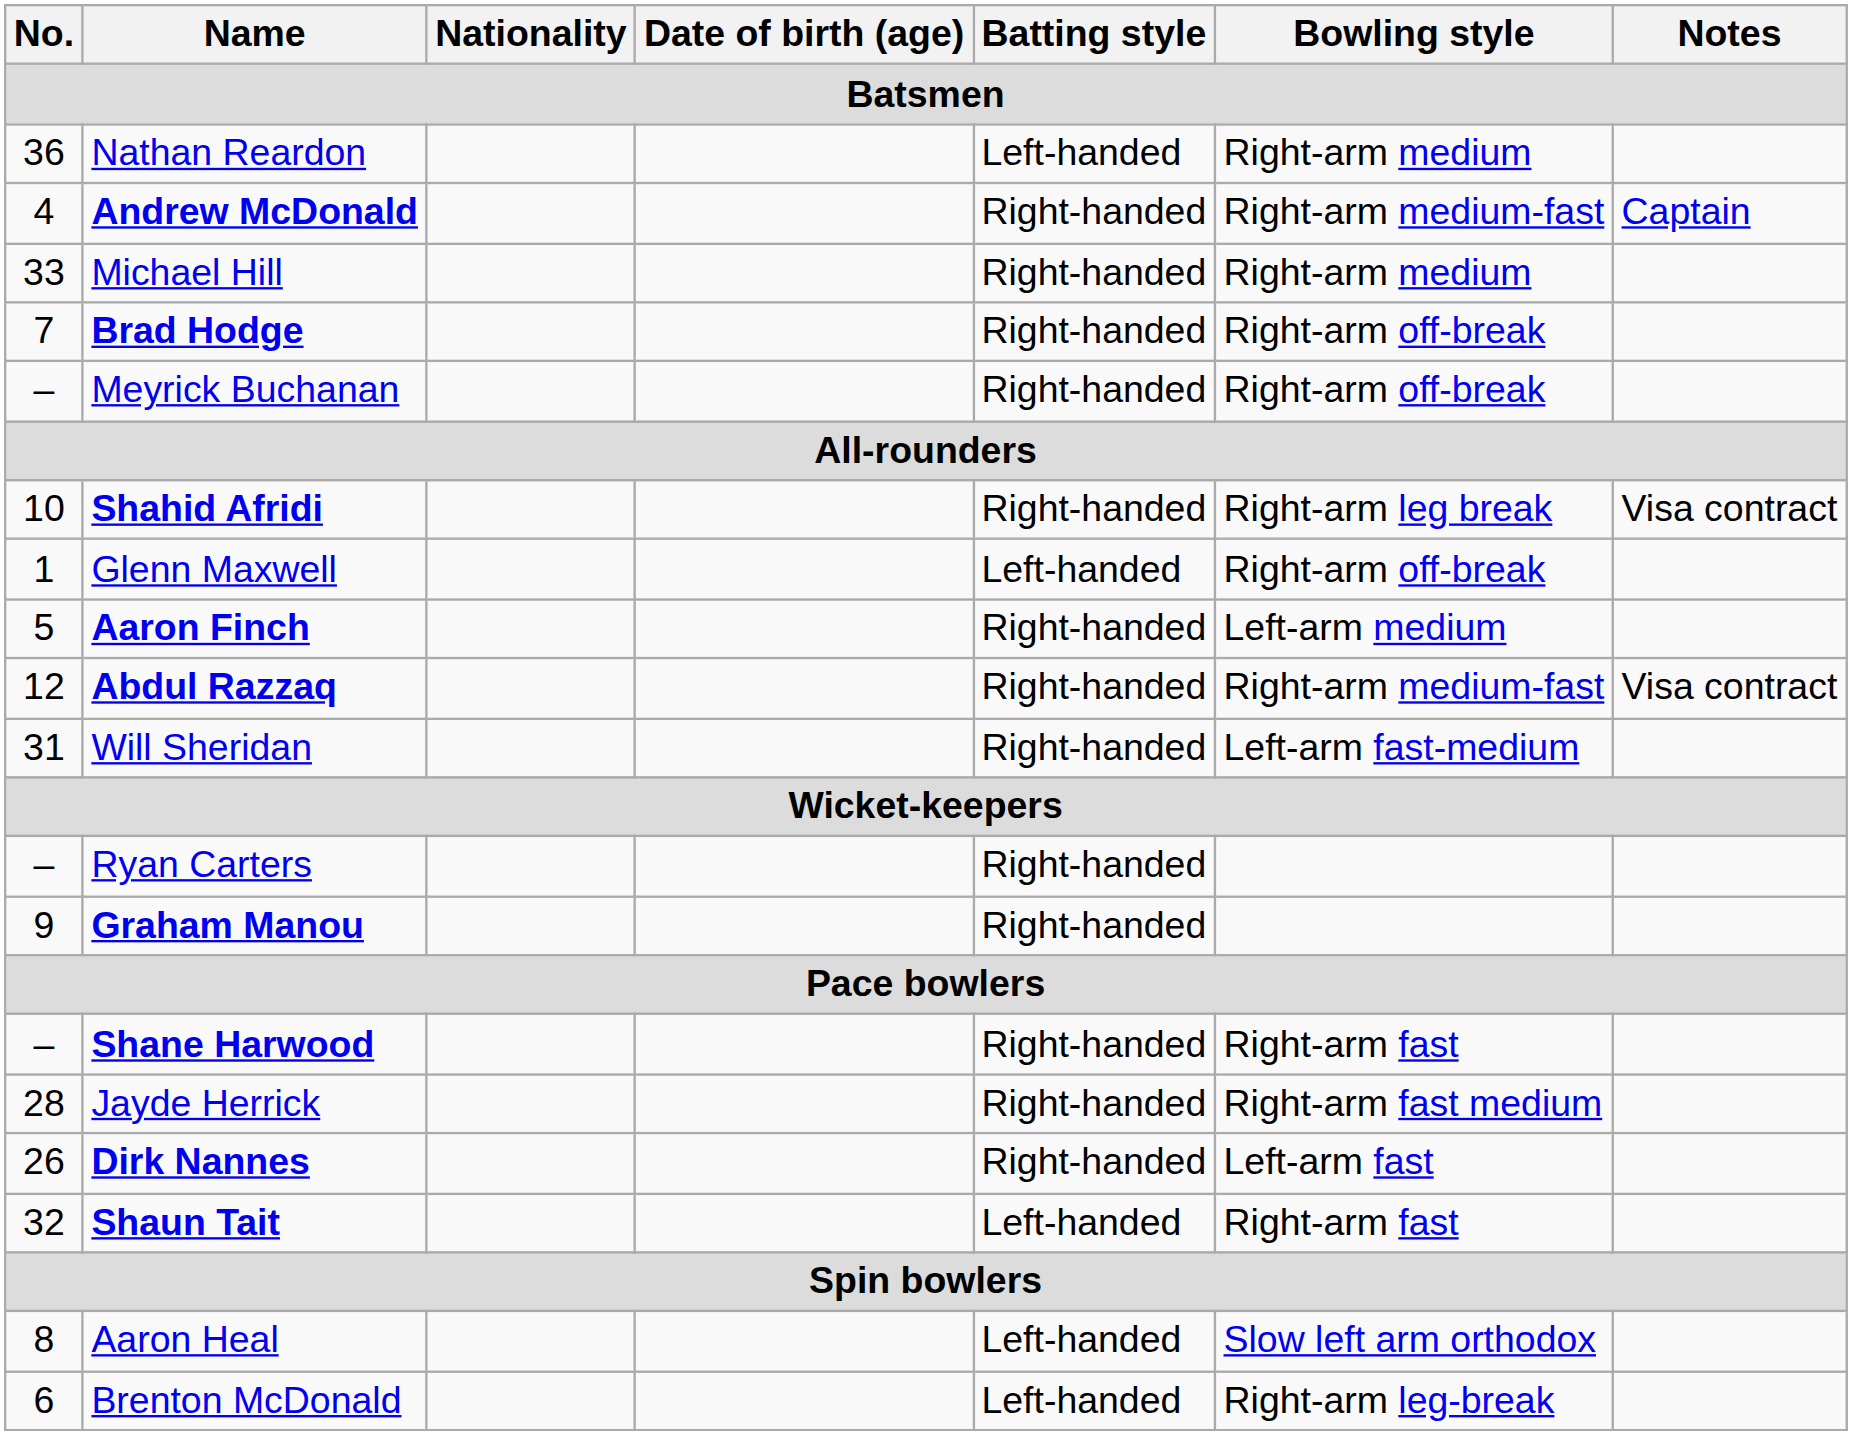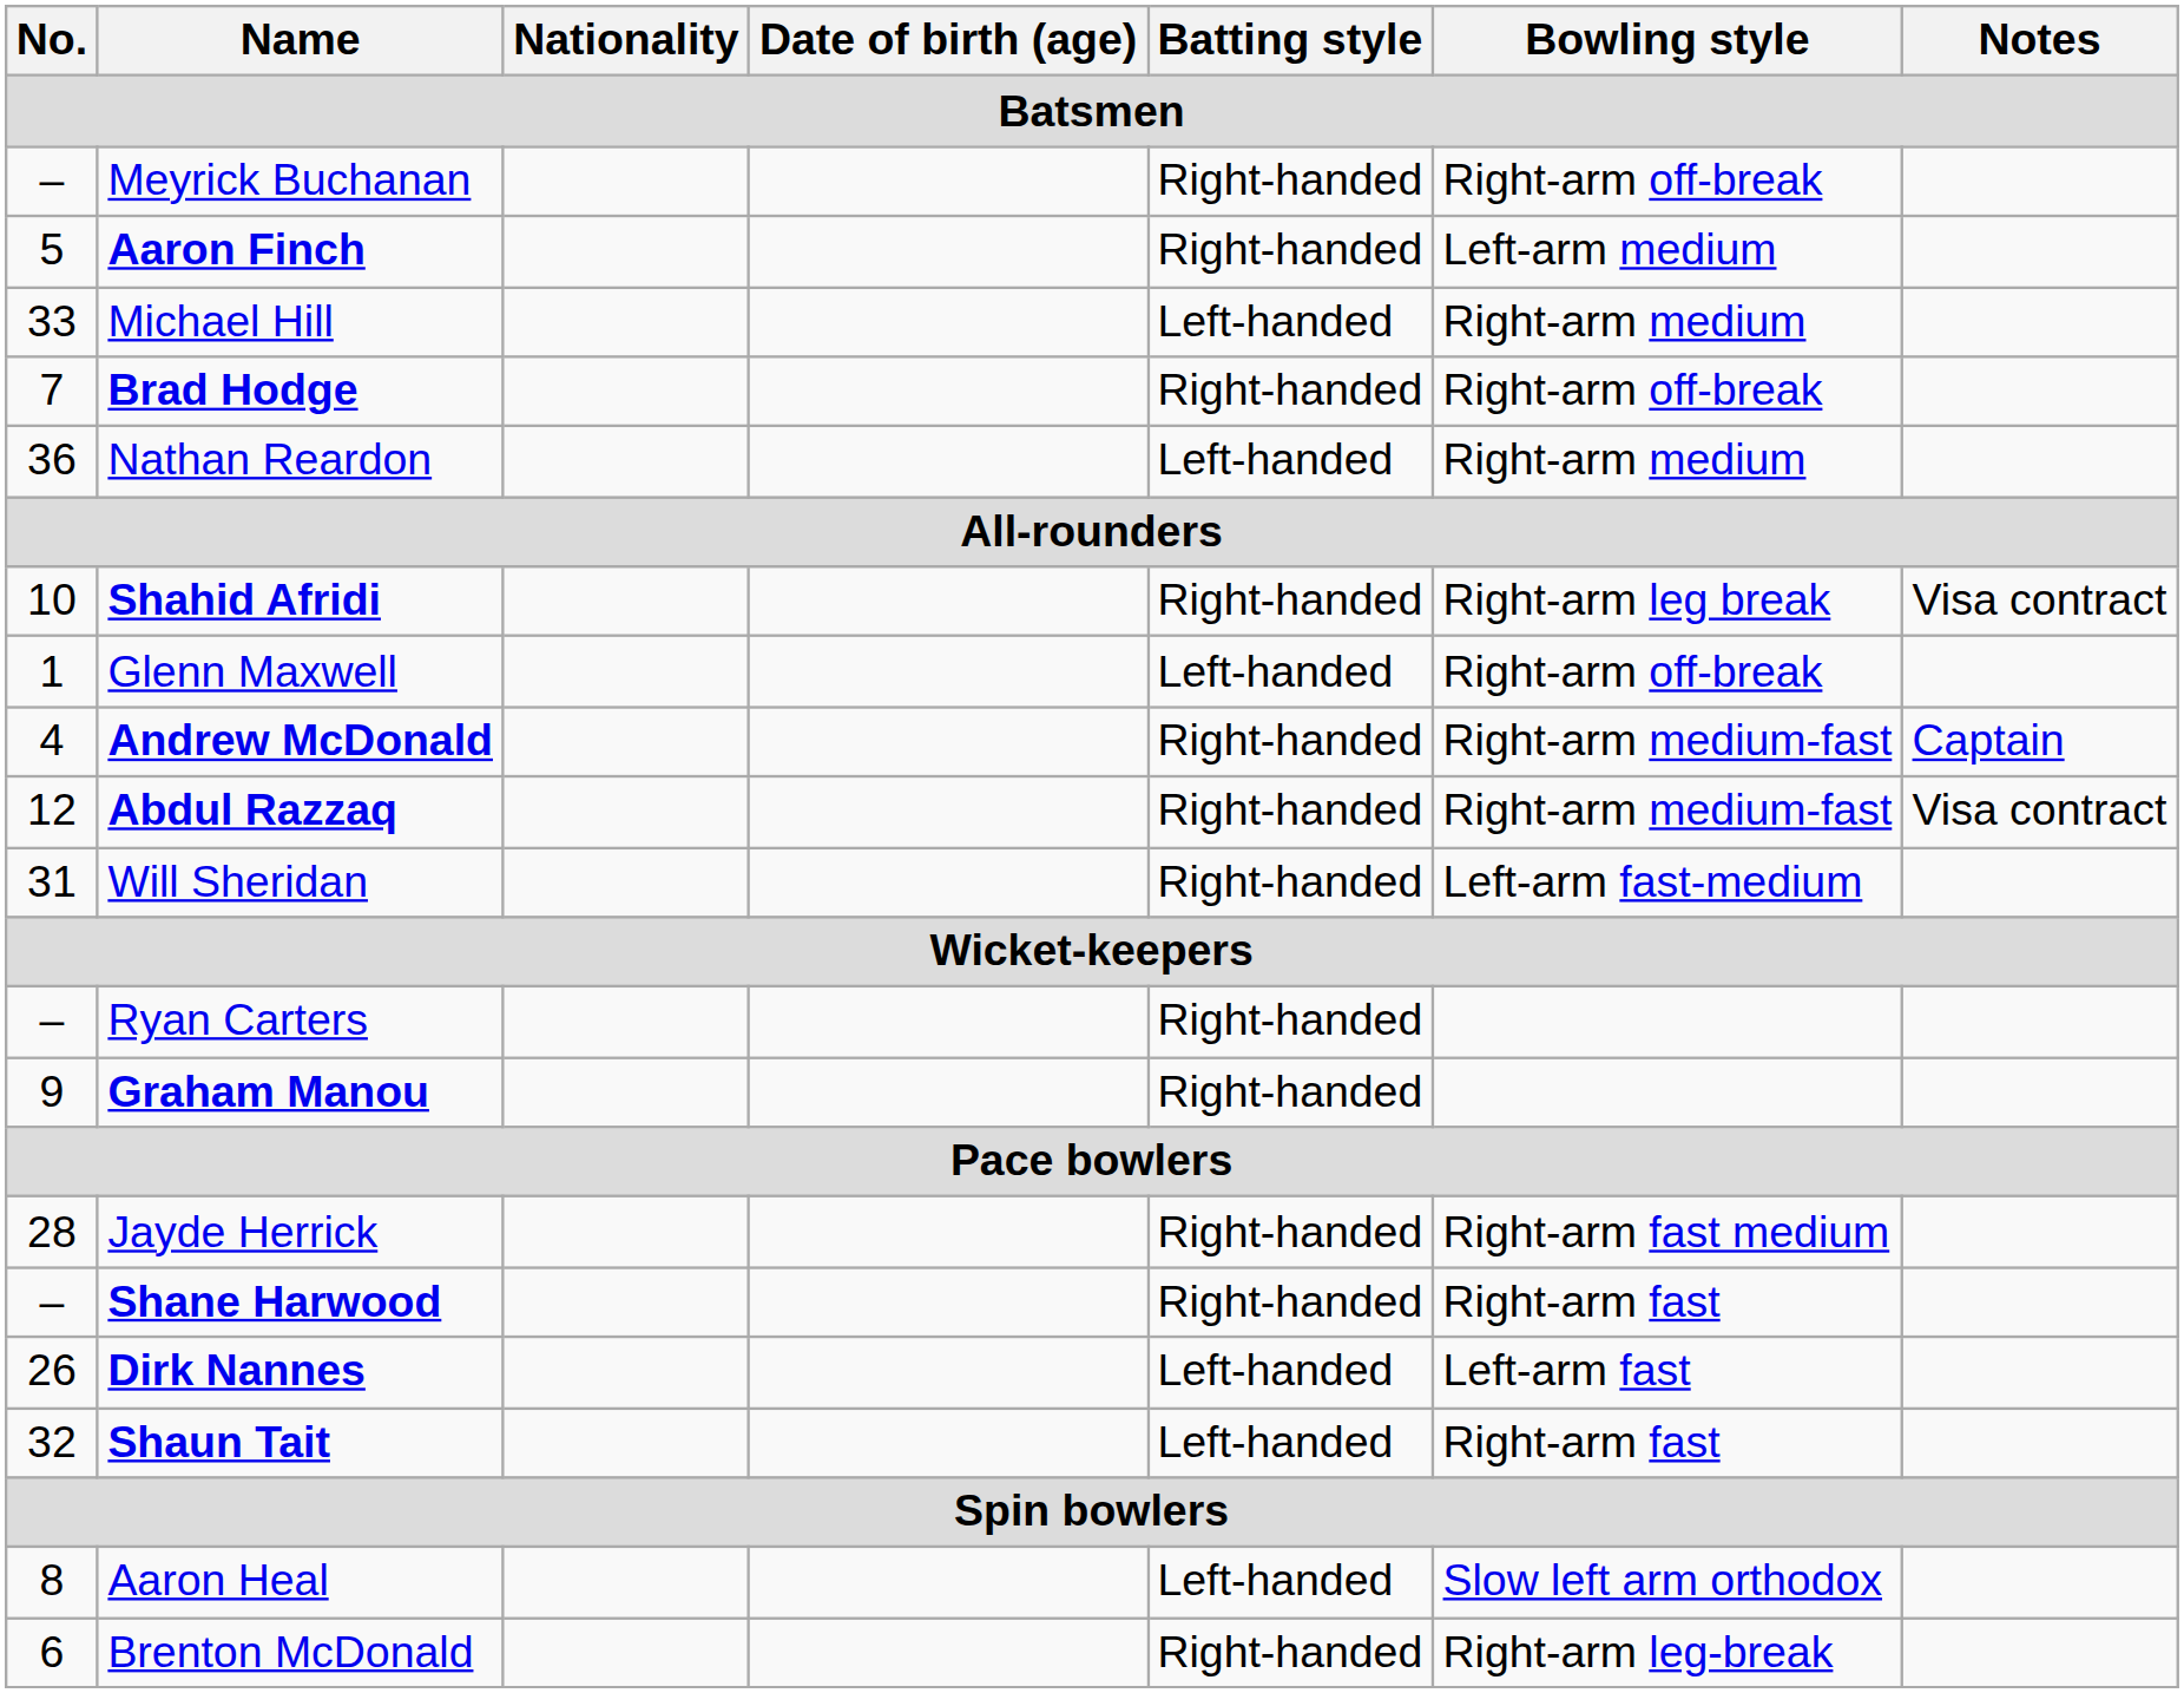rows swapped: Meyrick Buchanan <-> Nathan Reardon
rows swapped: Aaron Finch <-> Andrew McDonald
Michael Hill | Batting style: Right-handed -> Left-handed
rows swapped: Shane Harwood <-> Jayde Herrick
Dirk Nannes | Batting style: Right-handed -> Left-handed
Brenton McDonald | Batting style: Left-handed -> Right-handed
